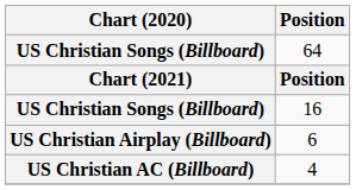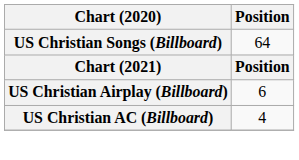- row: US Christian Songs (Billboard) | 16
